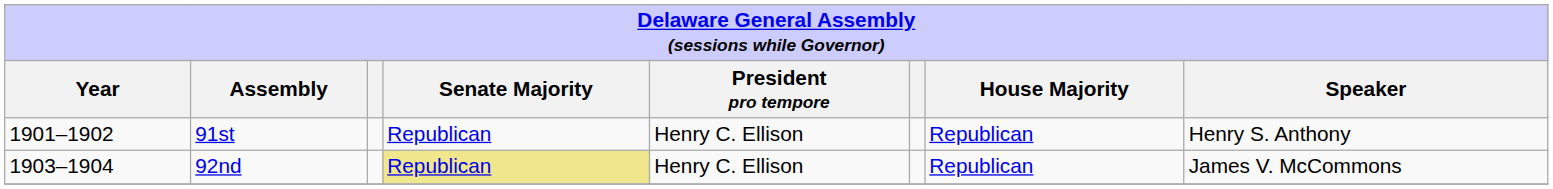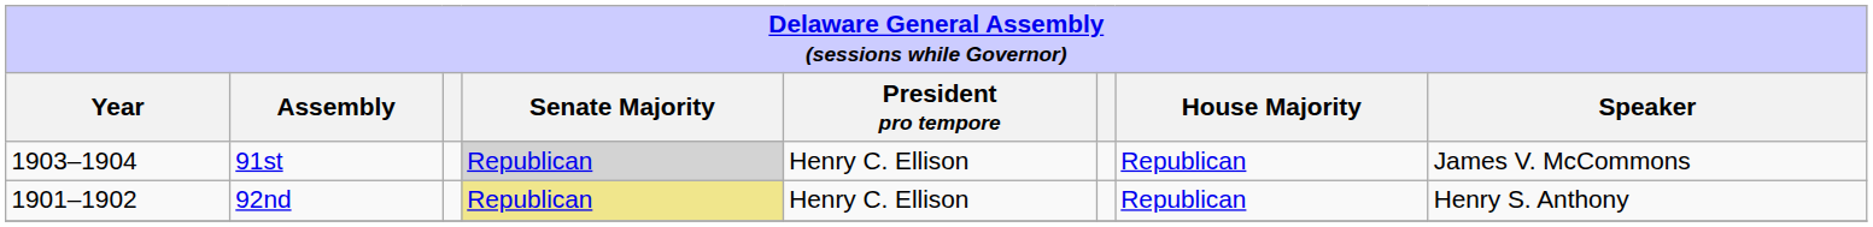91st | Year: 1901–1902 -> 1903–1904
91st | Senate Majority: no background -> lightgrey background
91st | Speaker: Henry S. Anthony -> James V. McCommons
92nd | Year: 1903–1904 -> 1901–1902
92nd | Speaker: James V. McCommons -> Henry S. Anthony
